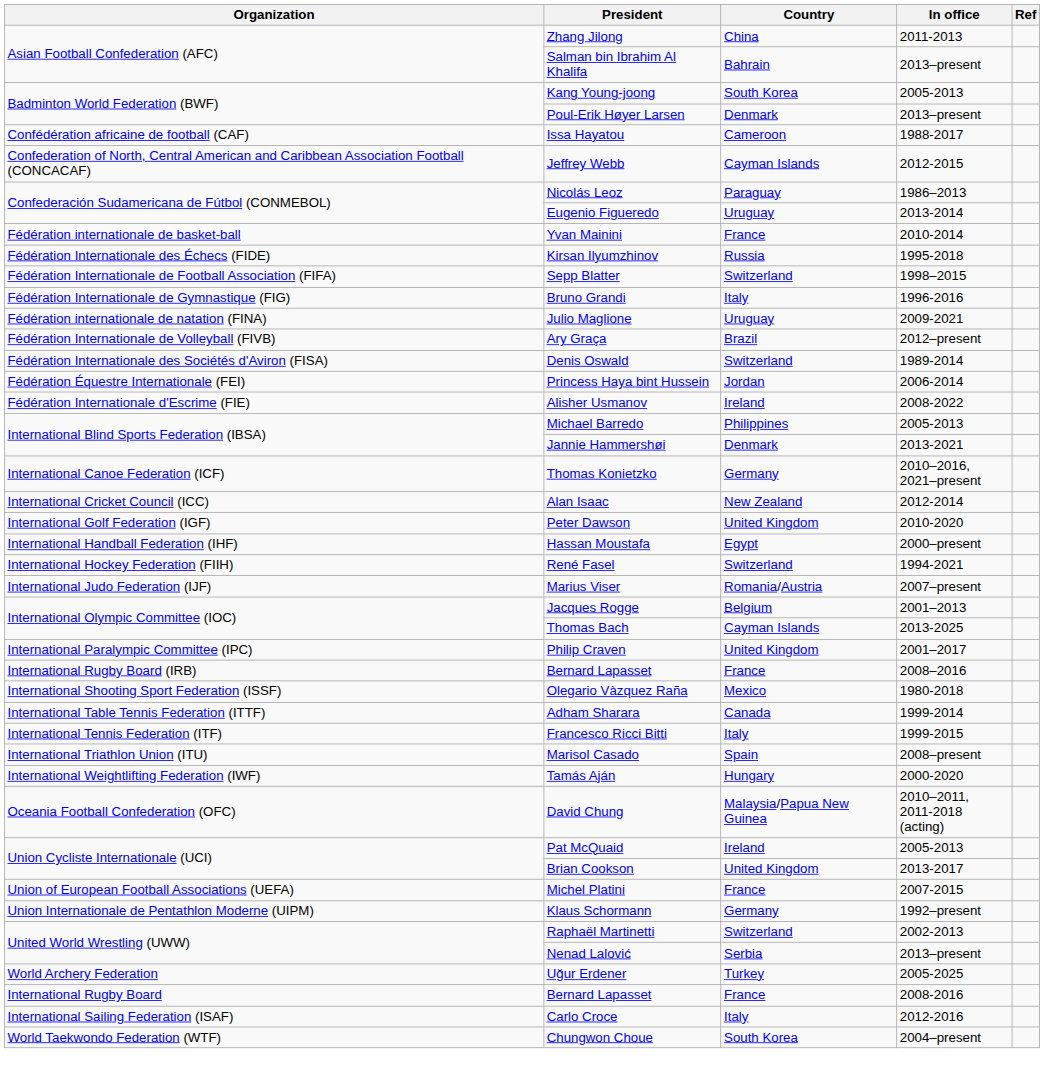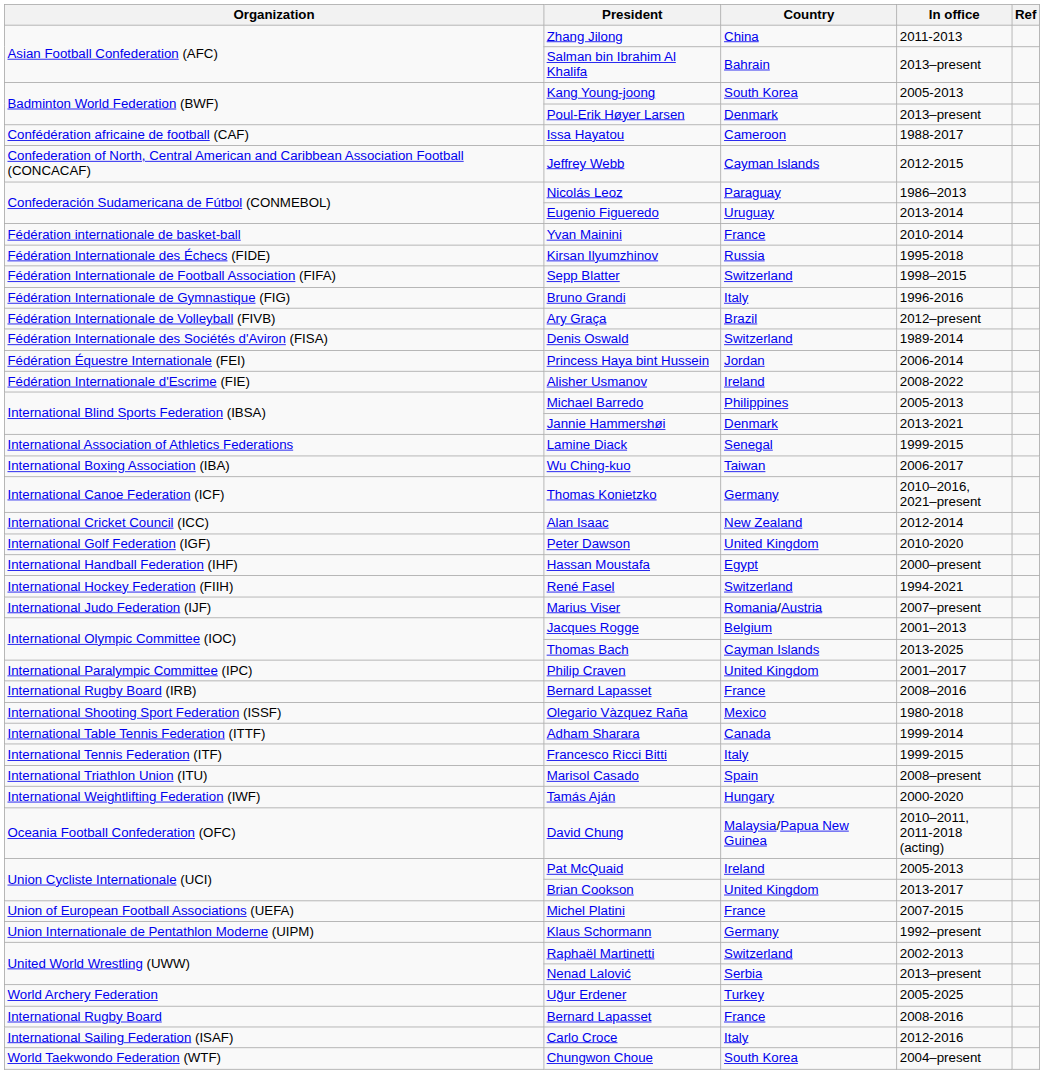- row: Fédération internationale de natation (FINA) | Julio Maglione | Uruguay | 2009-2021
+ row: International Association of Athletics Federations | Lamine Diack | Senegal | 1999-2015
+ row: International Boxing Association (IBA) | Wu Ching-kuo | Taiwan | 2006-2017
